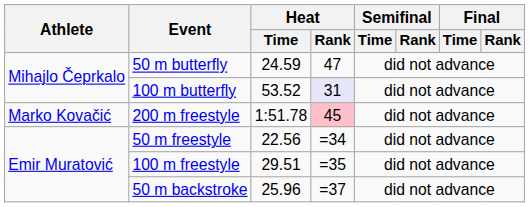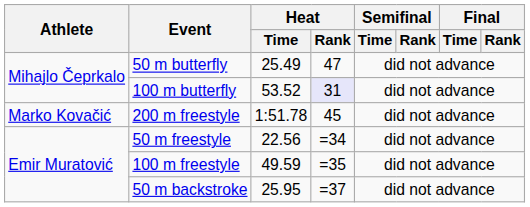50 m butterfly | Heat / Time: 24.59 -> 25.49
200 m freestyle | Heat / Rank: pink background -> no background
100 m freestyle | Heat / Time: 29.51 -> 49.59
50 m backstroke | Heat / Time: 25.96 -> 25.95
